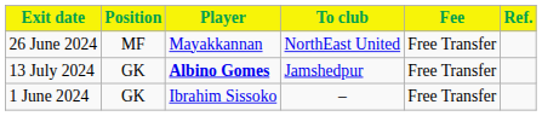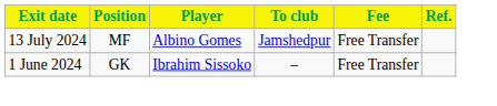- row: 26 June 2024 | MF | Mayakkannan | NorthEast United | Free Transfer
13 July 2024 | Position: GK -> MF
13 July 2024 | Player: bold -> normal
